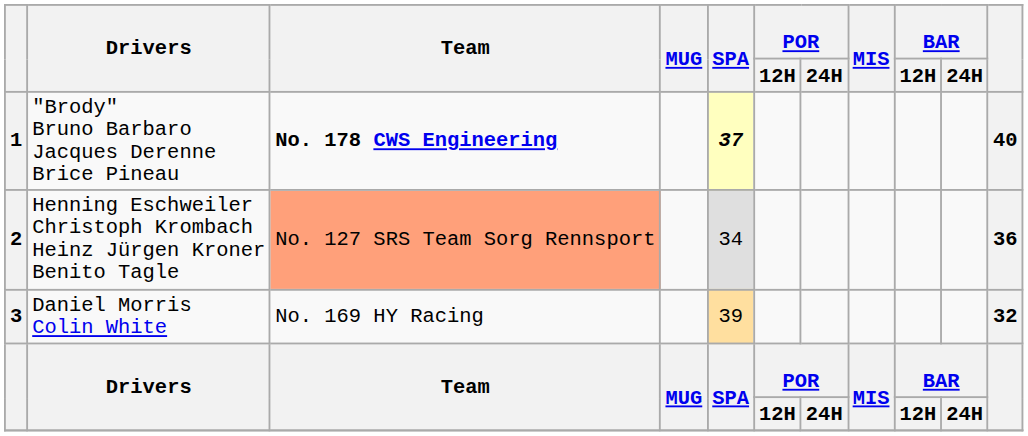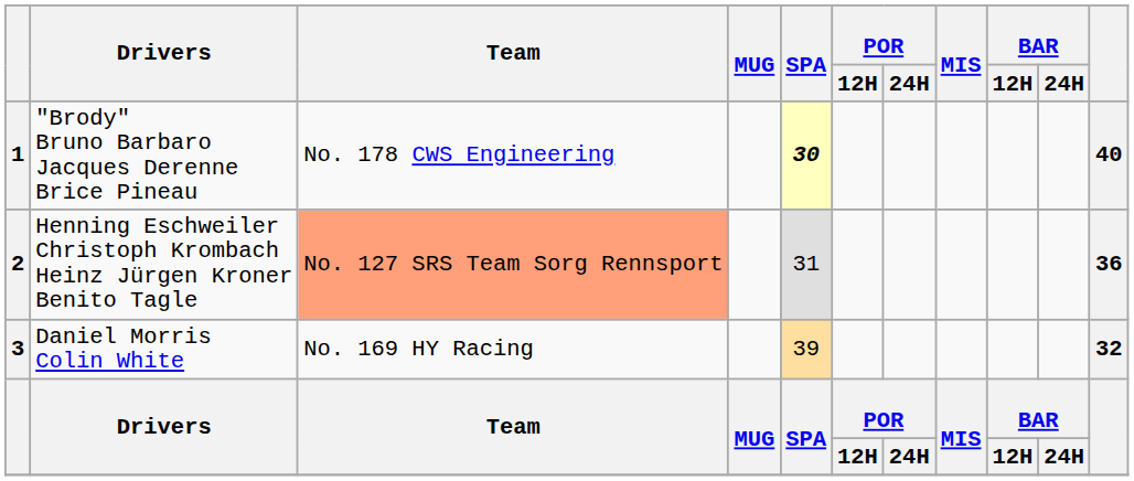1 | Team: bold -> normal
1 | SPA: 37 -> 30
2 | SPA: 34 -> 31
